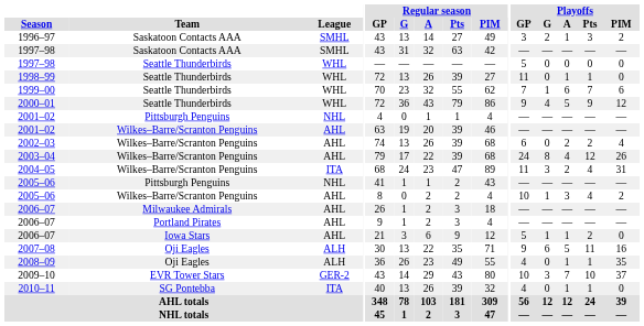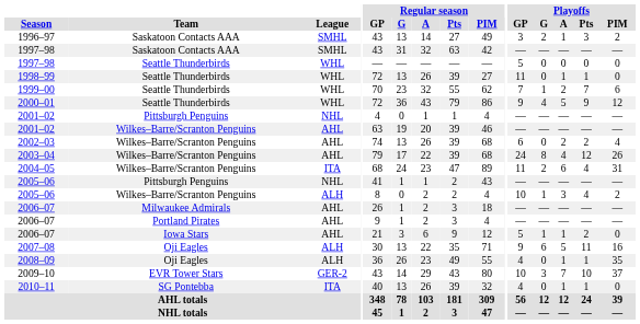1999–00 | Playoffs / A: 6 -> 2
2004–05 | Playoffs / G: 3 -> 2
2004–05 | Playoffs / A: 2 -> 6
2005–06 / Wilkes–Barre/Scranton Penguins | League: AHL -> ALH
